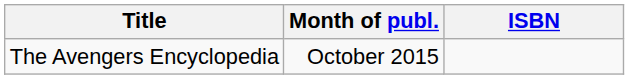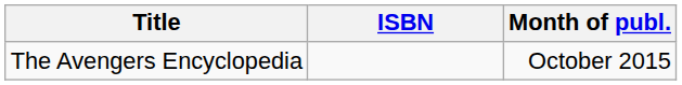columns swapped: ISBN <-> Month of publ.
